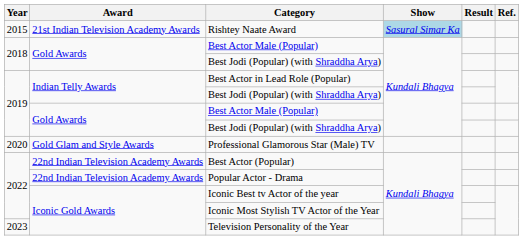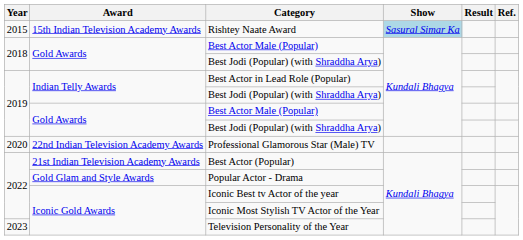Rishtey Naate Award | Award: 21st Indian Television Academy Awards -> 15th Indian Television Academy Awards
Professional Glamorous Star (Male) TV | Award: Gold Glam and Style Awards -> 22nd Indian Television Academy Awards
Best Actor (Popular) | Award: 22nd Indian Television Academy Awards -> 21st Indian Television Academy Awards
Popular Actor - Drama | Award: 22nd Indian Television Academy Awards -> Gold Glam and Style Awards
